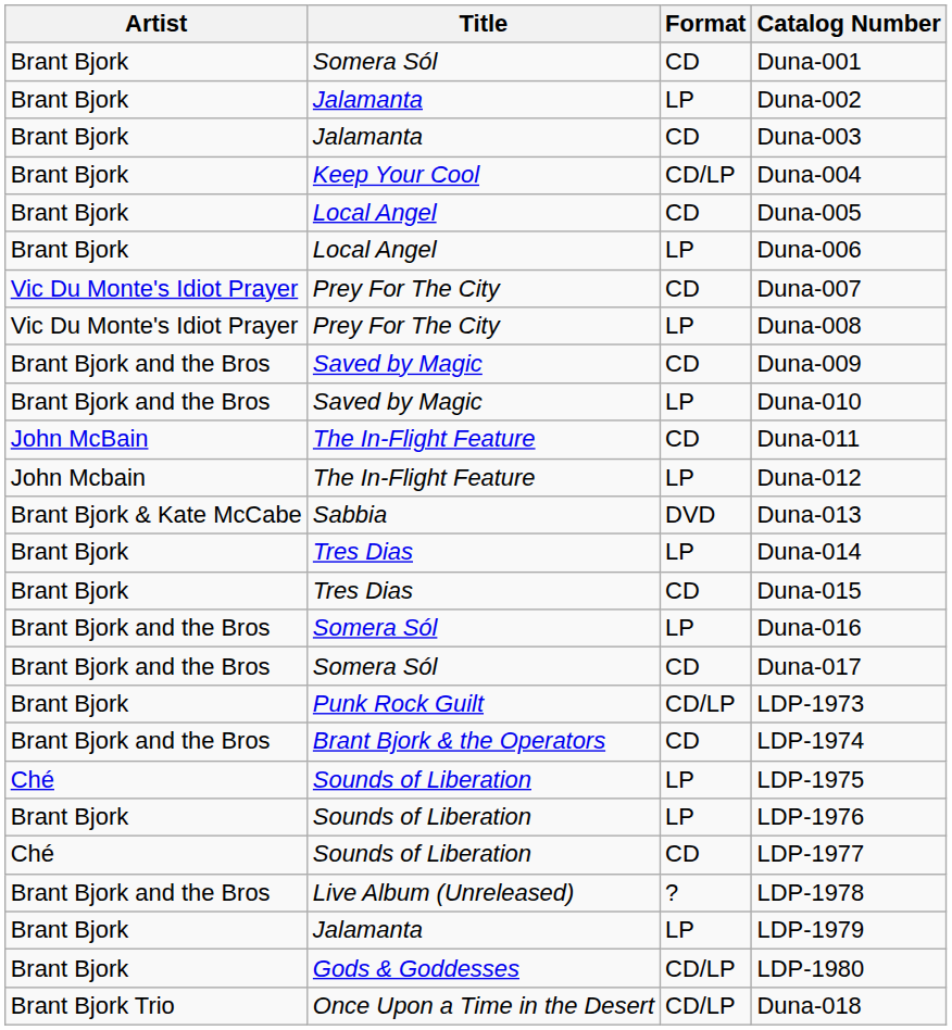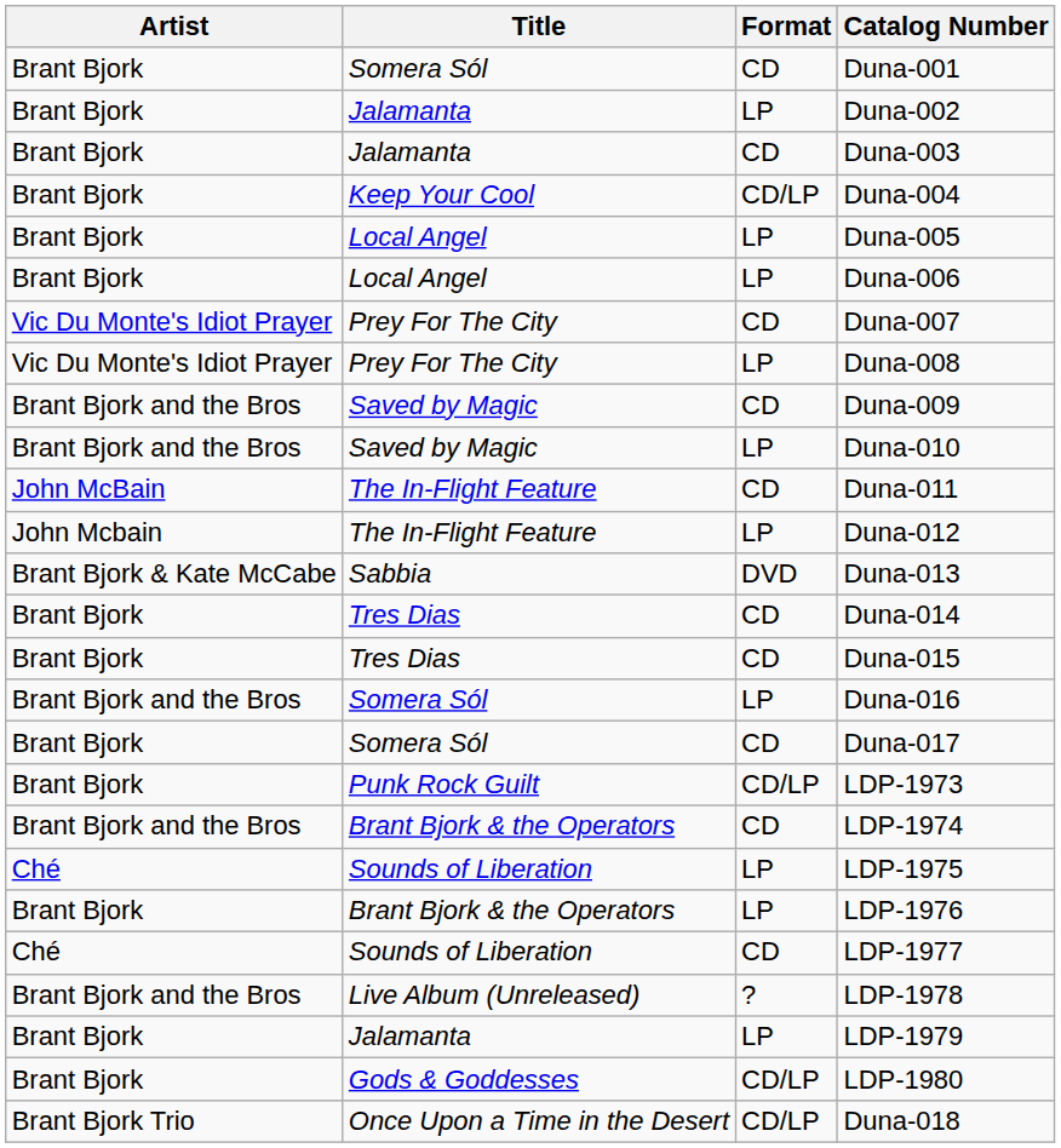Duna-005 | Format: CD -> LP
Duna-014 | Format: LP -> CD
Duna-017 | Artist: Brant Bjork and the Bros -> Brant Bjork
LDP-1976 | Title: Sounds of Liberation -> Brant Bjork & the Operators
